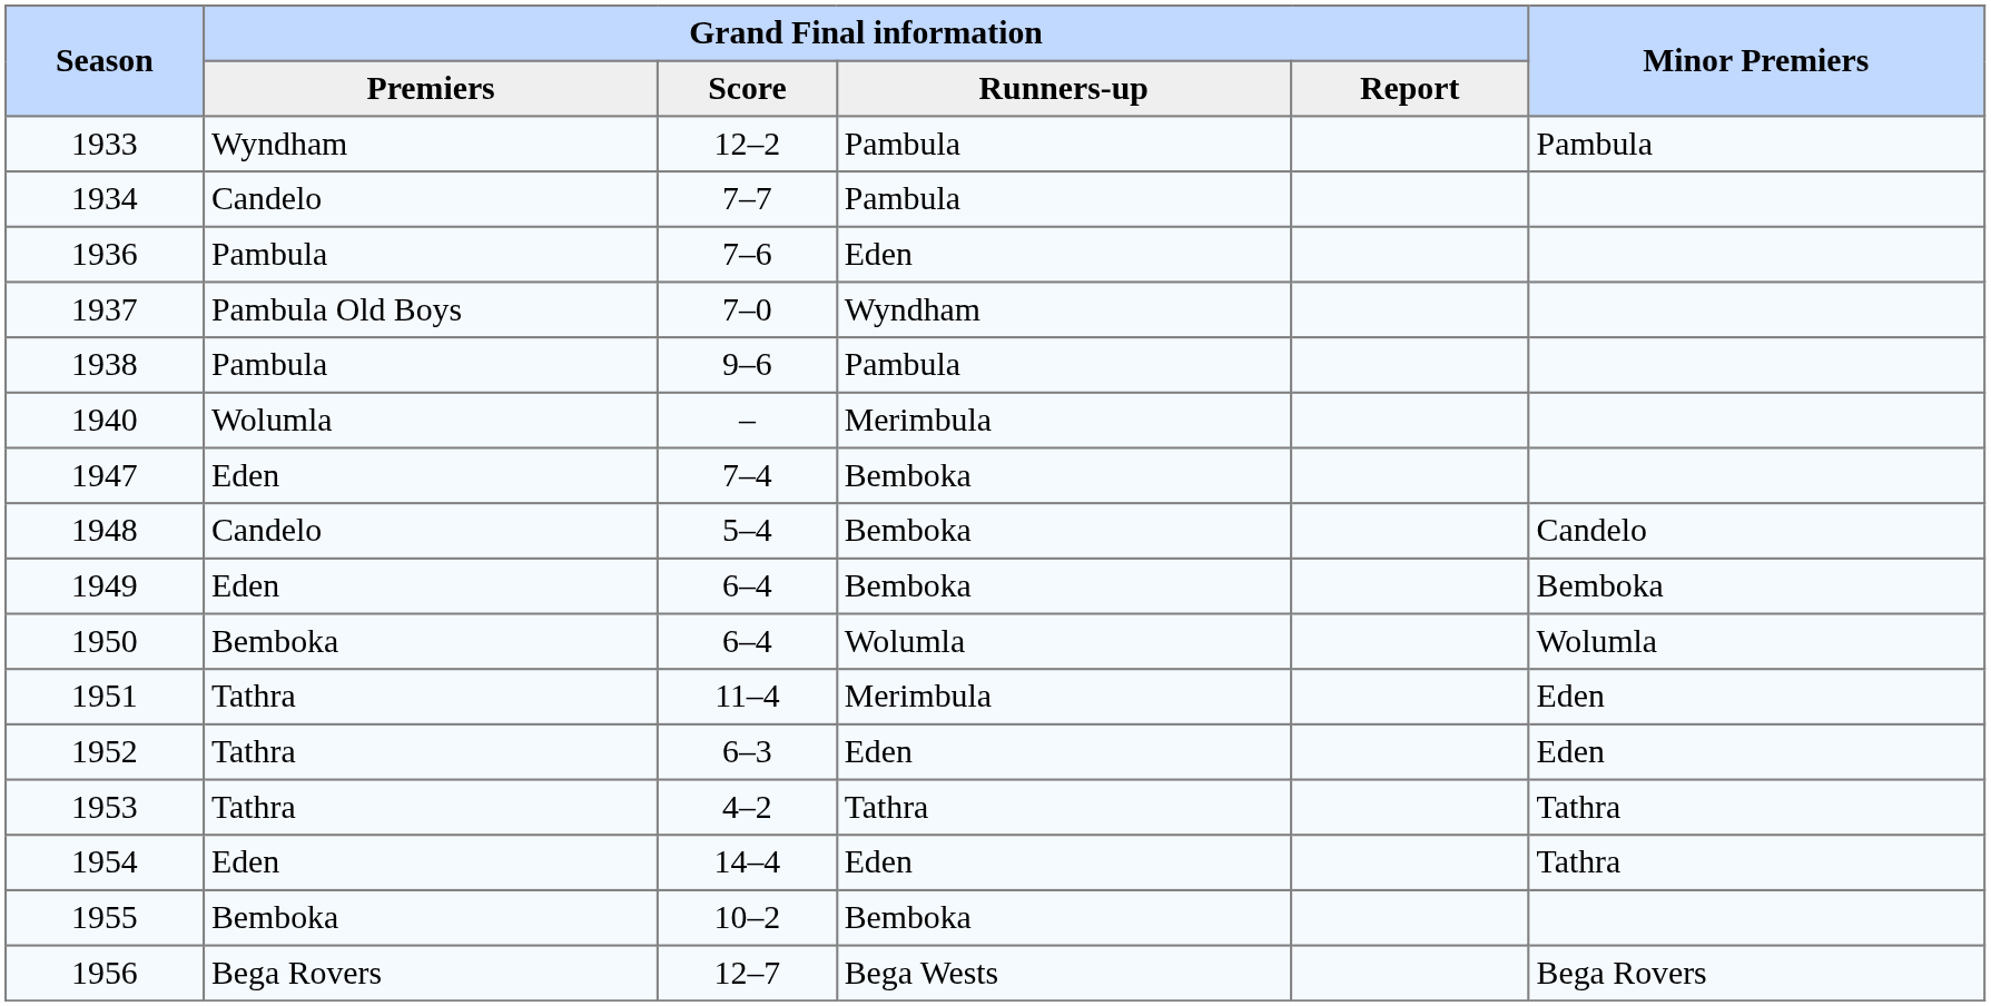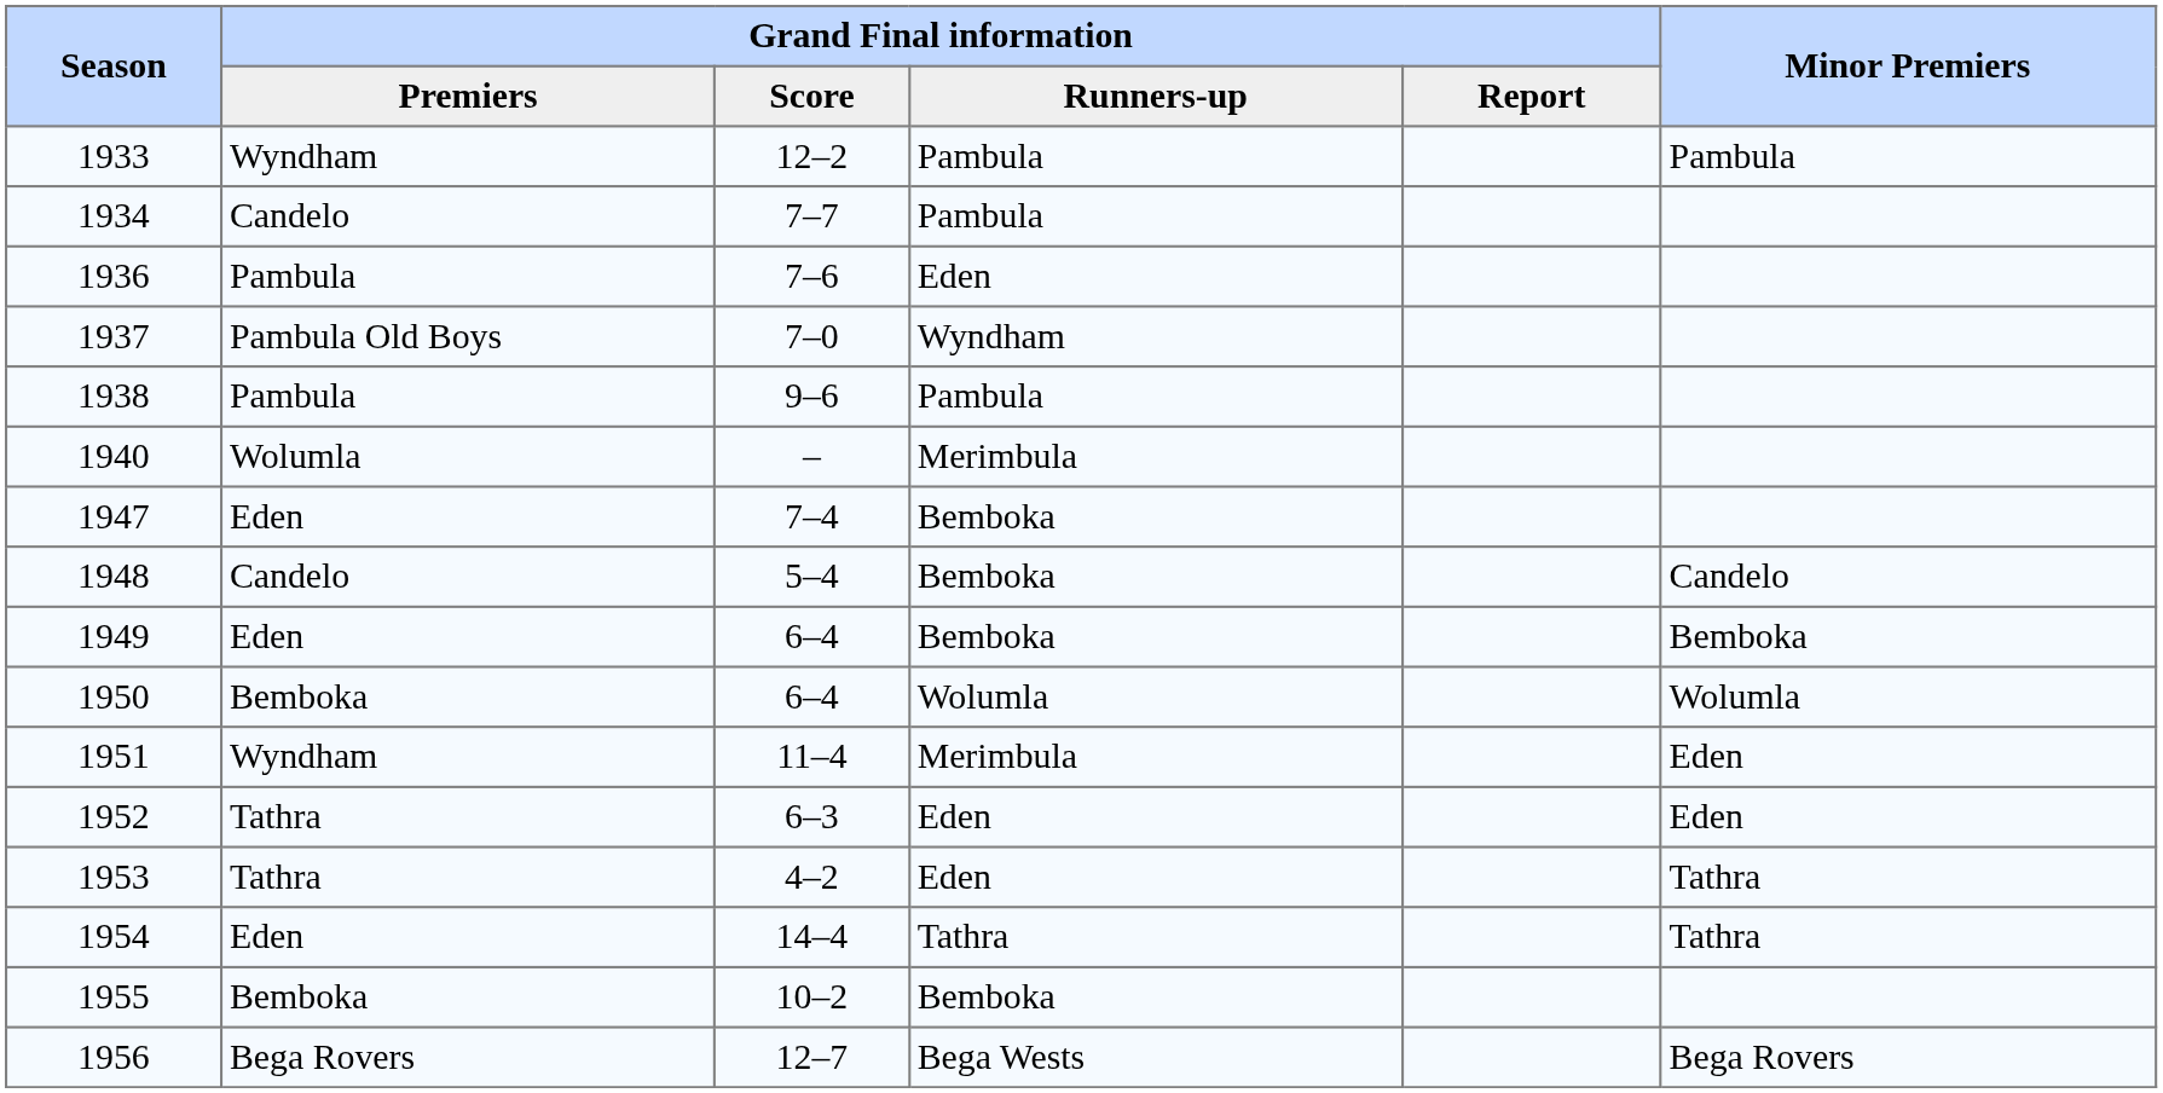1951 | Grand Final information / Premiers: Tathra -> Wyndham
1953 | Grand Final information / Runners-up: Tathra -> Eden
1954 | Grand Final information / Runners-up: Eden -> Tathra
